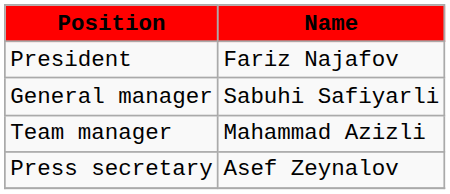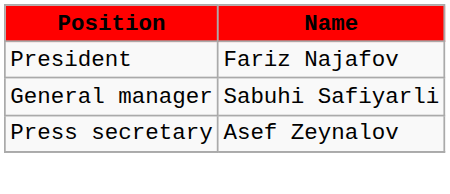- row: Team manager | Mahammad Azizli
